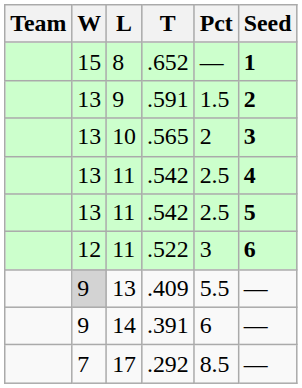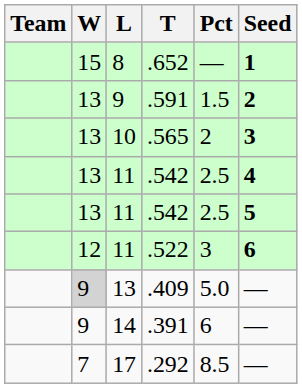.409 | Pct: 5.5 -> 5.0
